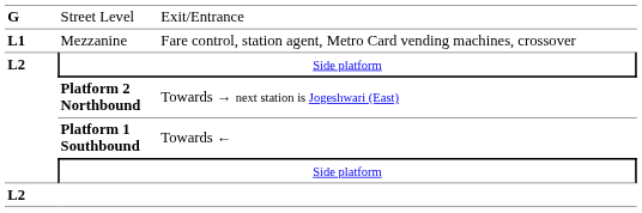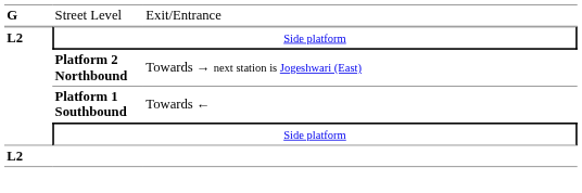- row: L1 | Mezzanine | Fare control, station agent, Metro Card vending machines, crossover
